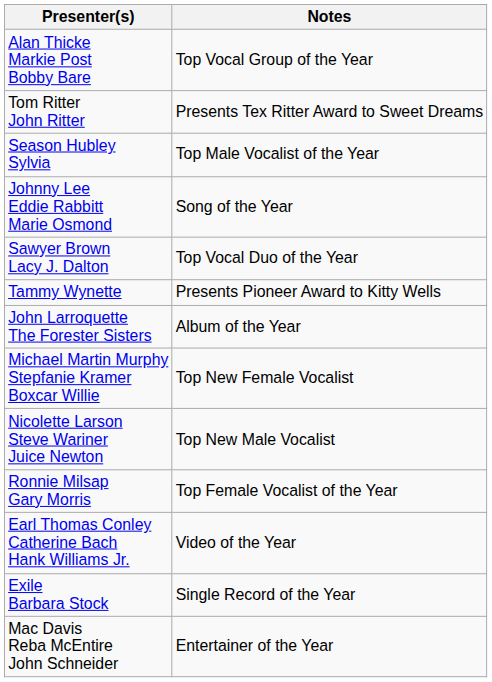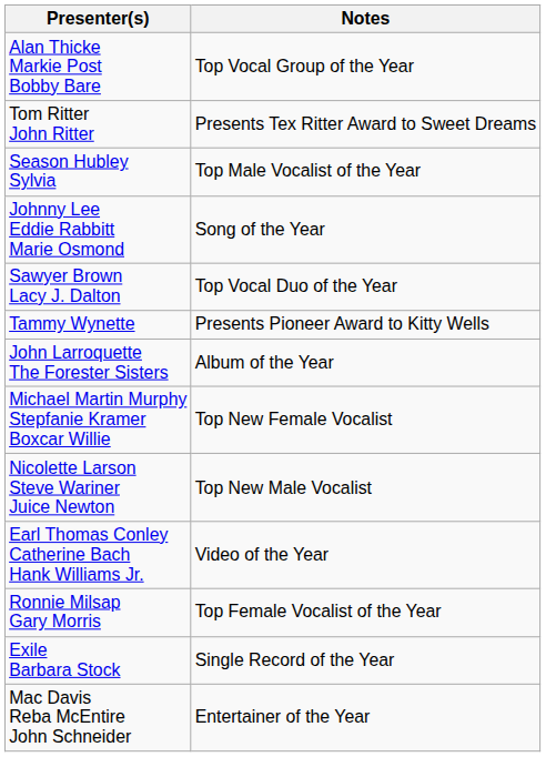rows swapped: Ronnie Milsap Gary Morris <-> Earl Thomas Conley Catherine Bach Hank Williams Jr.
